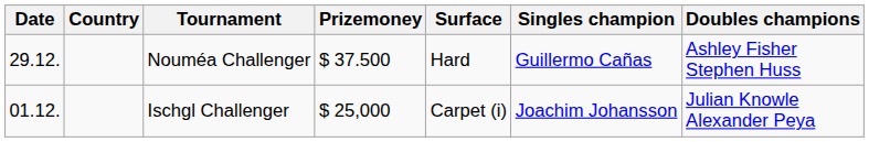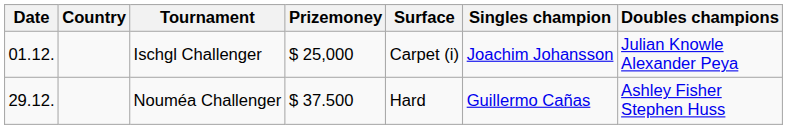rows swapped: Ischgl Challenger <-> Nouméa Challenger
